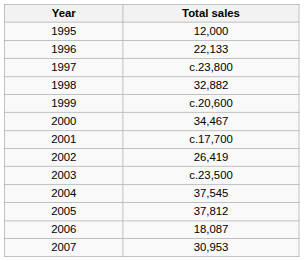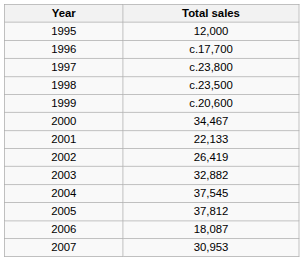1996 | Total sales: 22,133 -> c.17,700
1998 | Total sales: 32,882 -> c.23,500
2001 | Total sales: c.17,700 -> 22,133
2003 | Total sales: c.23,500 -> 32,882
